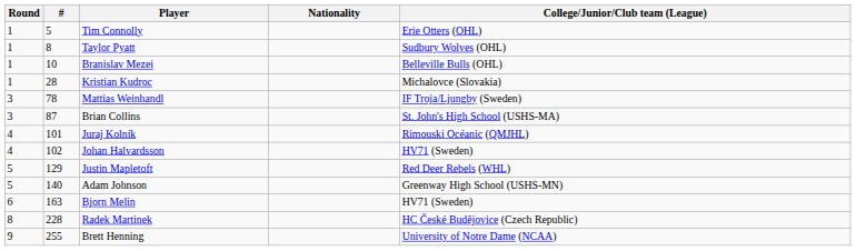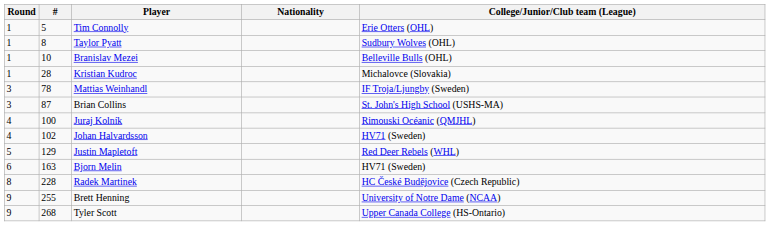Juraj Kolník | #: 101 -> 100
- row: 5 | 140 | Adam Johnson | Greenway High School (USHS-MN)
+ row: 9 | 268 | Tyler Scott | Upper Canada College (HS-Ontario)
